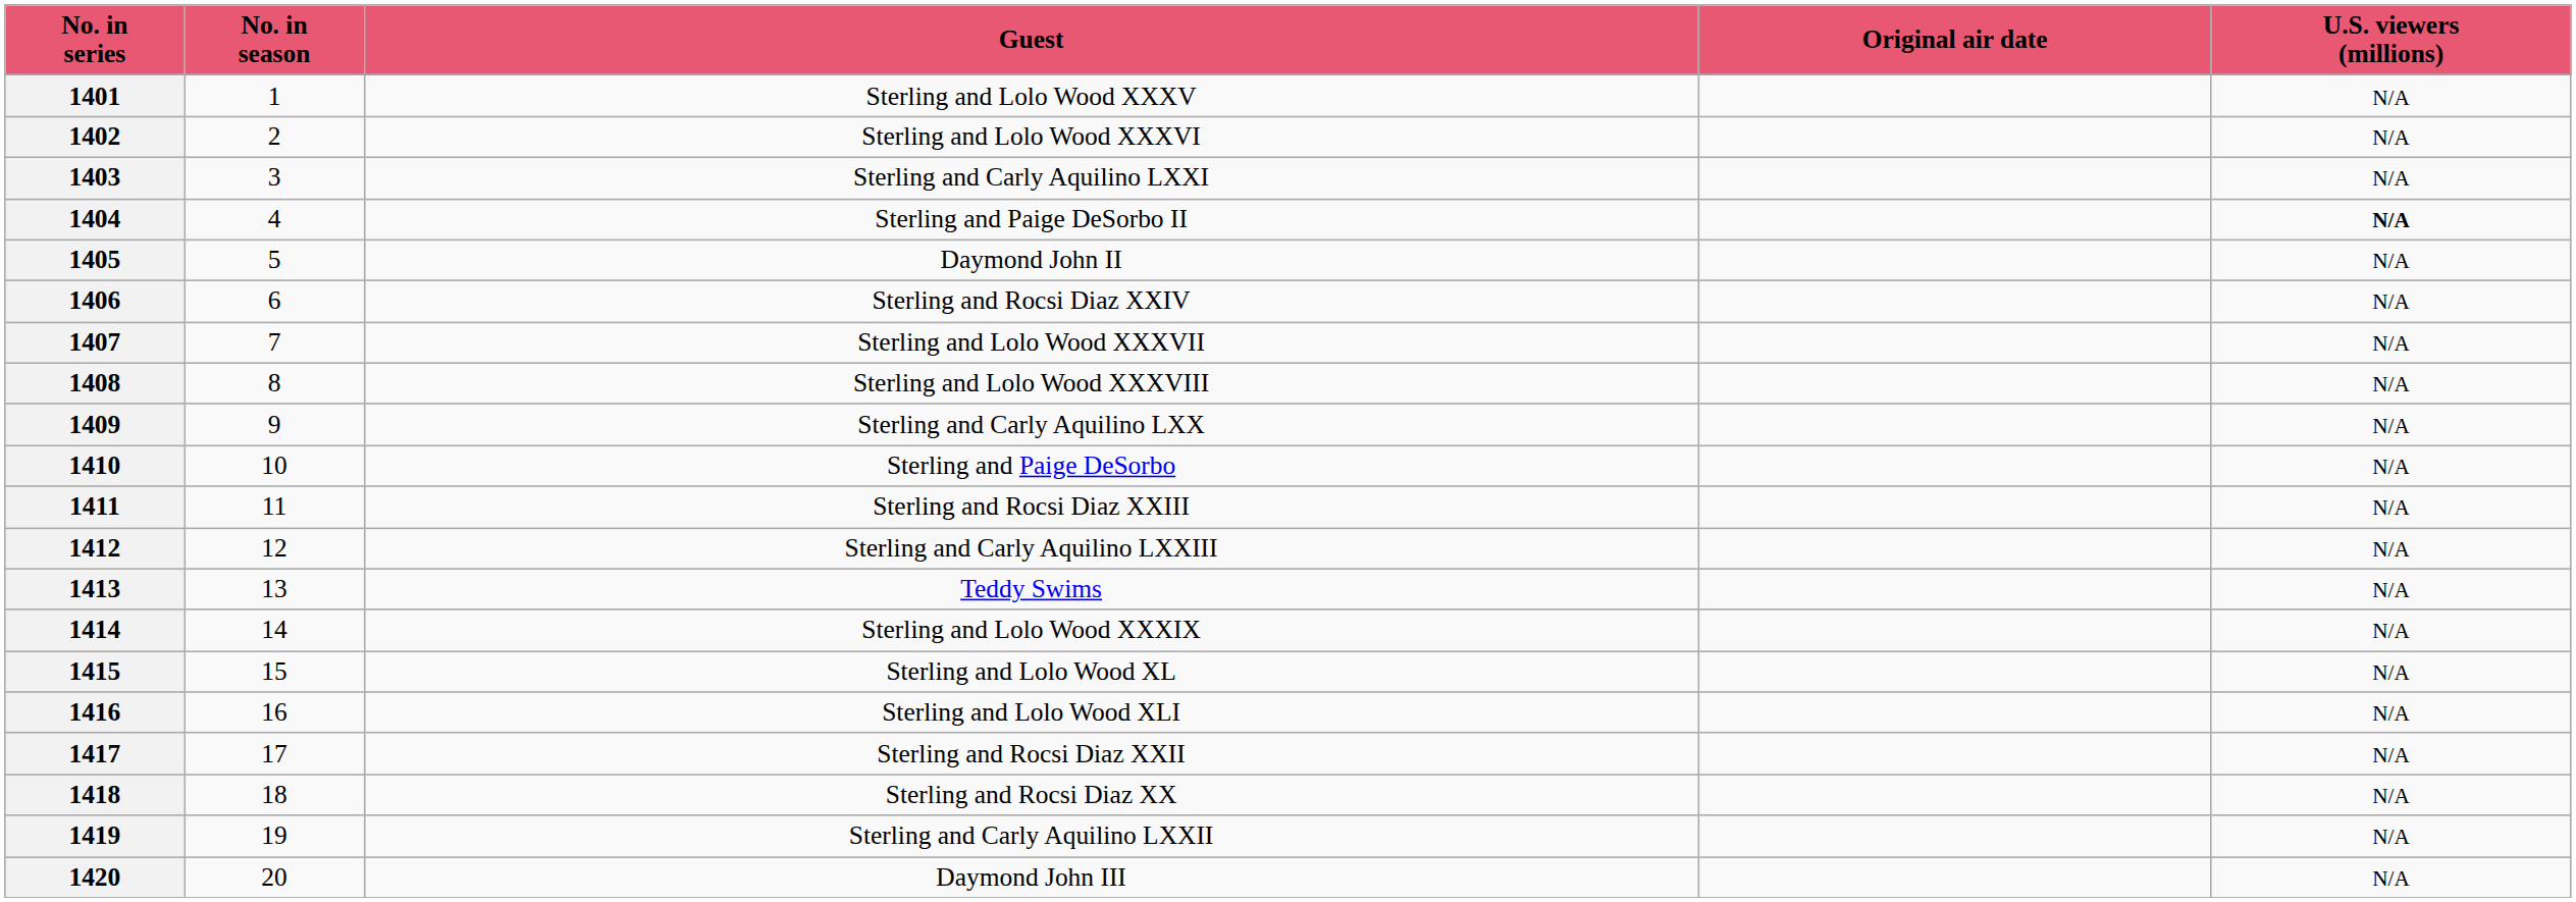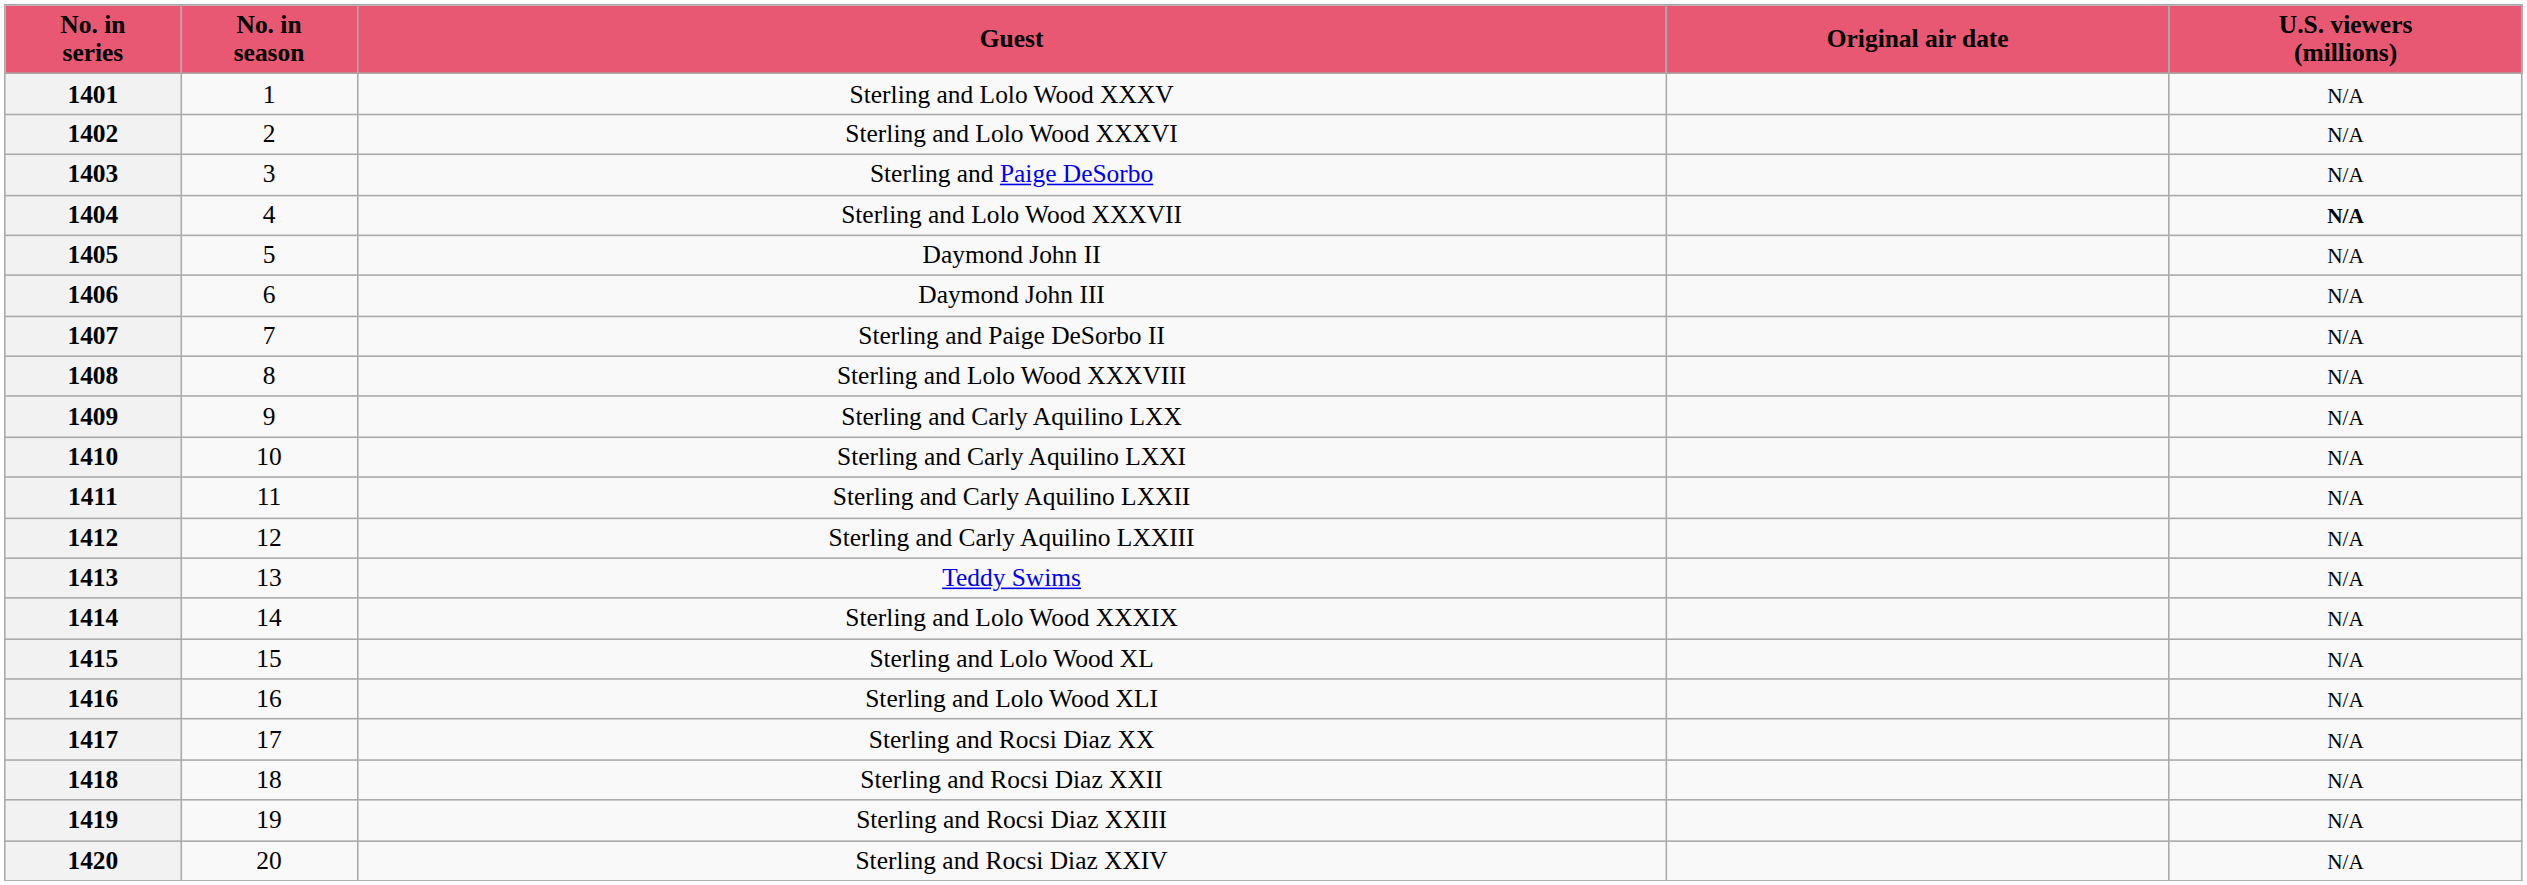1403 | Guest: Sterling and Carly Aquilino LXXI -> Sterling and Paige DeSorbo
1404 | Guest: Sterling and Paige DeSorbo II -> Sterling and Lolo Wood XXXVII
1406 | Guest: Sterling and Rocsi Diaz XXIV -> Daymond John III
1407 | Guest: Sterling and Lolo Wood XXXVII -> Sterling and Paige DeSorbo II
1410 | Guest: Sterling and Paige DeSorbo -> Sterling and Carly Aquilino LXXI
1411 | Guest: Sterling and Rocsi Diaz XXIII -> Sterling and Carly Aquilino LXXII
1417 | Guest: Sterling and Rocsi Diaz XXII -> Sterling and Rocsi Diaz XX
1418 | Guest: Sterling and Rocsi Diaz XX -> Sterling and Rocsi Diaz XXII
1419 | Guest: Sterling and Carly Aquilino LXXII -> Sterling and Rocsi Diaz XXIII
1420 | Guest: Daymond John III -> Sterling and Rocsi Diaz XXIV
